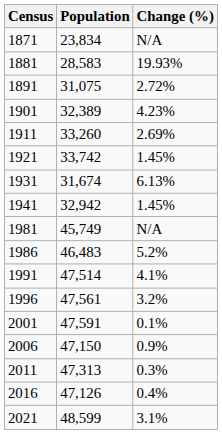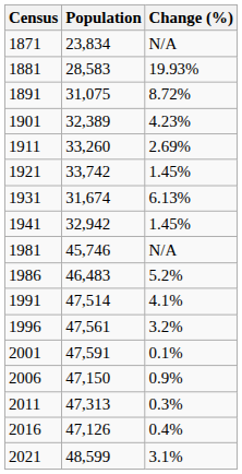1891 | Change (%): 2.72% -> 8.72%
1981 | Population: 45,749 -> 45,746
